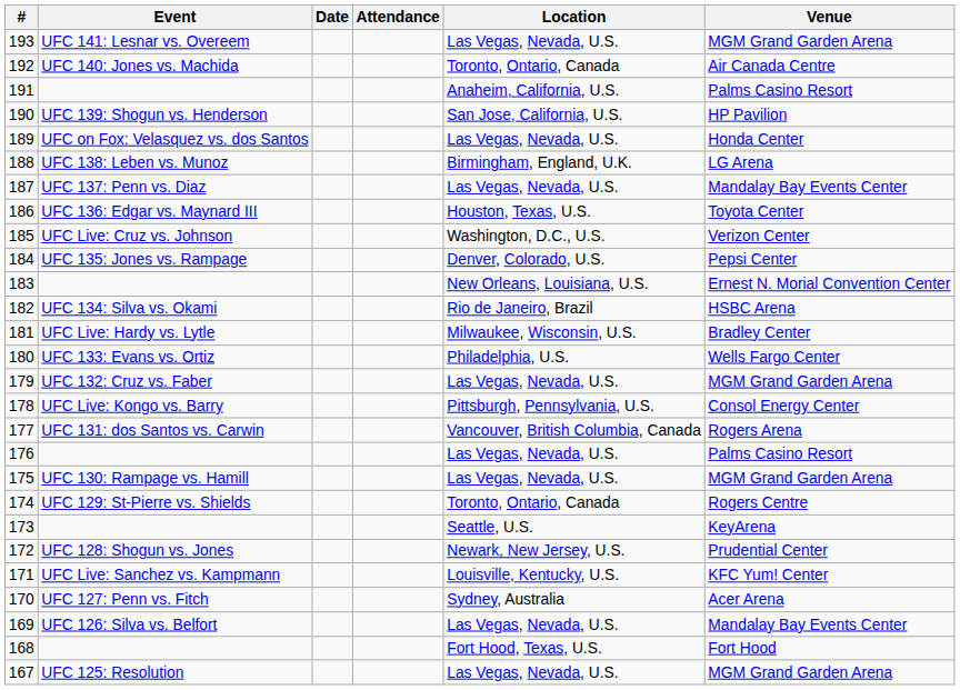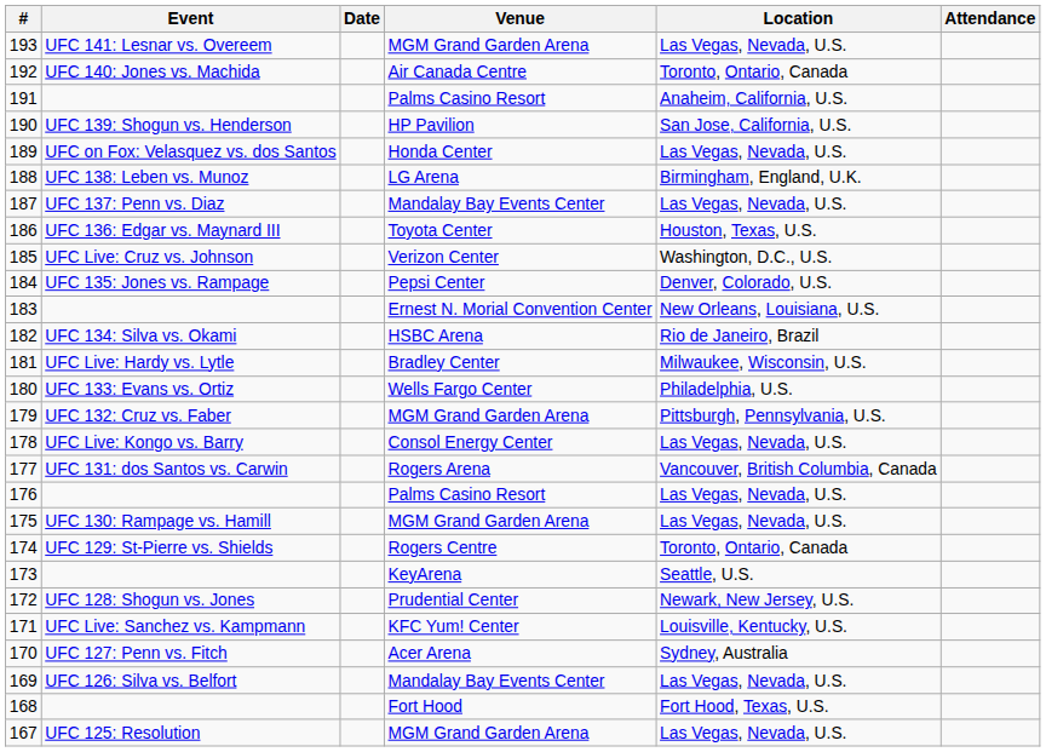columns swapped: Venue <-> Attendance
179 | Location: Las Vegas, Nevada, U.S. -> Pittsburgh, Pennsylvania, U.S.
178 | Location: Pittsburgh, Pennsylvania, U.S. -> Las Vegas, Nevada, U.S.
